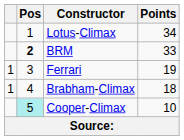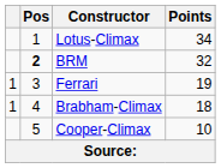BRM | Points: 33 -> 32
Cooper-Climax | Pos: paleturquoise background -> no background
